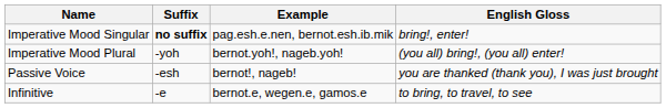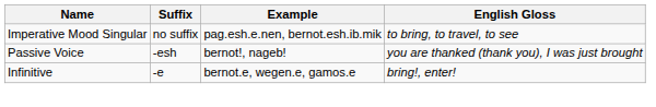Imperative Mood Singular | Suffix: bold -> normal
Imperative Mood Singular | English Gloss: bring!, enter! -> to bring, to travel, to see
- row: Imperative Mood Plural | -yoh | bernot.yoh!, nageb.yoh! | (you all) bring!, (you all) enter!
Infinitive | English Gloss: to bring, to travel, to see -> bring!, enter!
